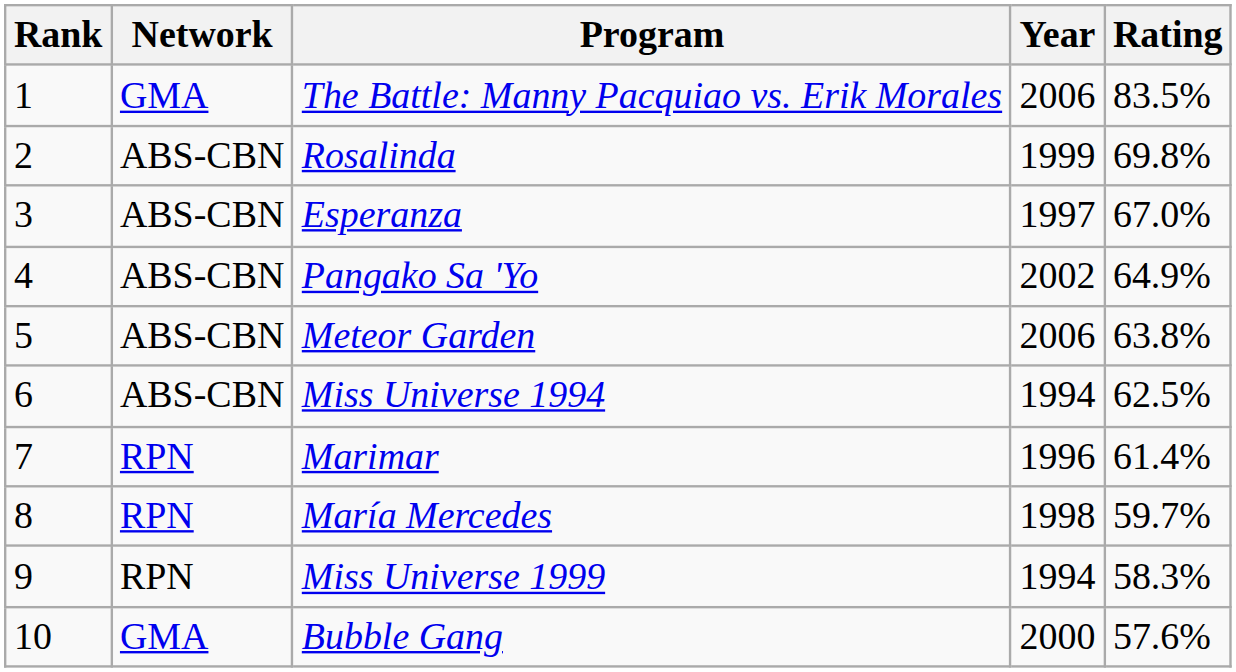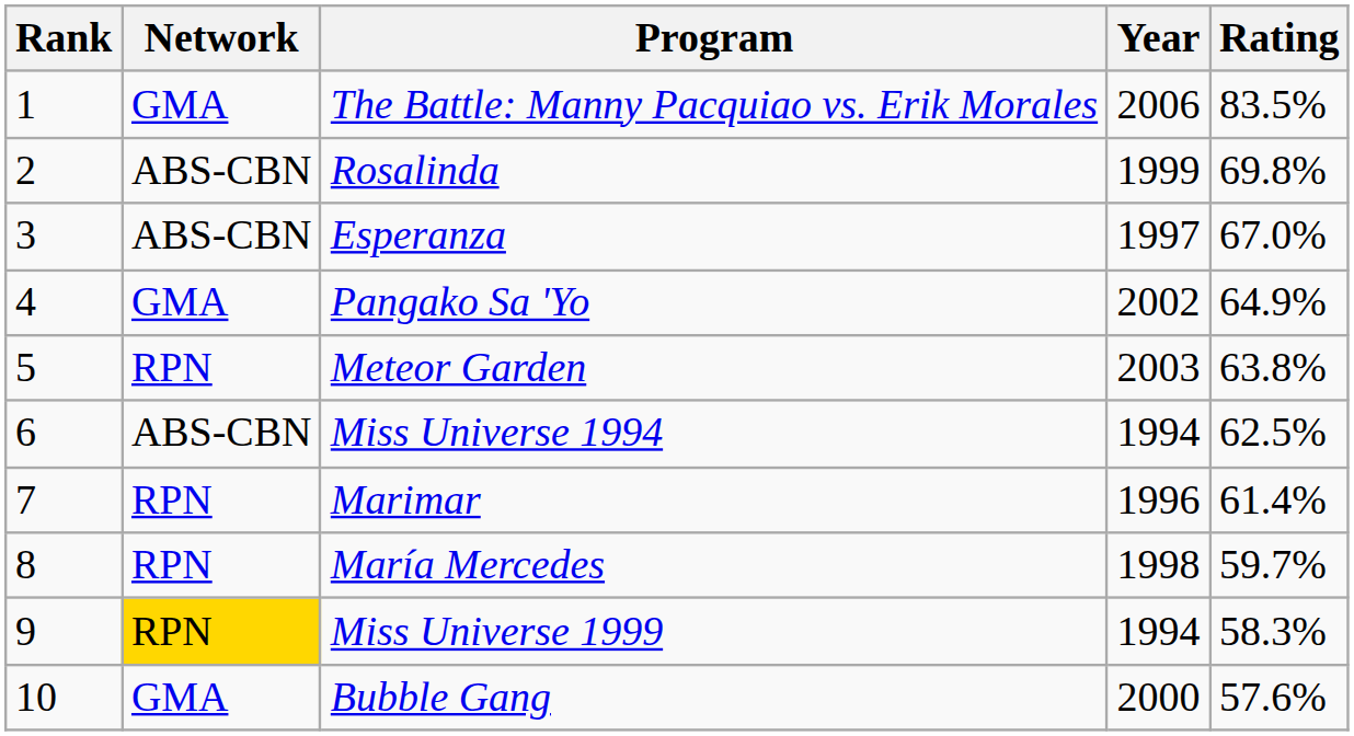Pangako Sa 'Yo | Network: ABS-CBN -> GMA
Meteor Garden | Network: ABS-CBN -> RPN
Meteor Garden | Year: 2006 -> 2003
Miss Universe 1999 | Network: no background -> gold background
